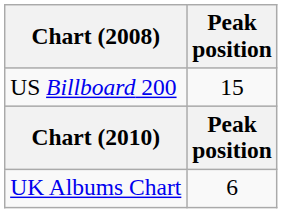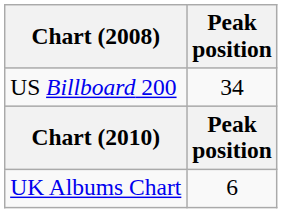US Billboard 200 | Peak position: 15 -> 34
